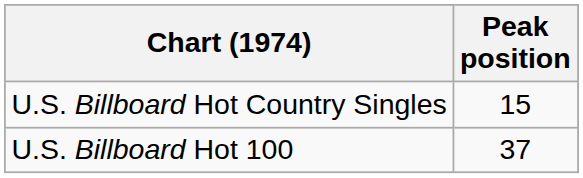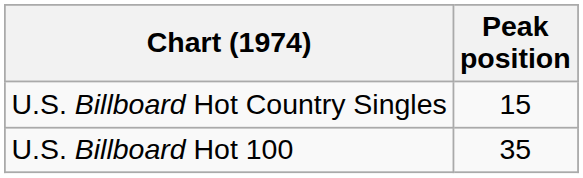U.S. Billboard Hot 100 | Peak position: 37 -> 35
